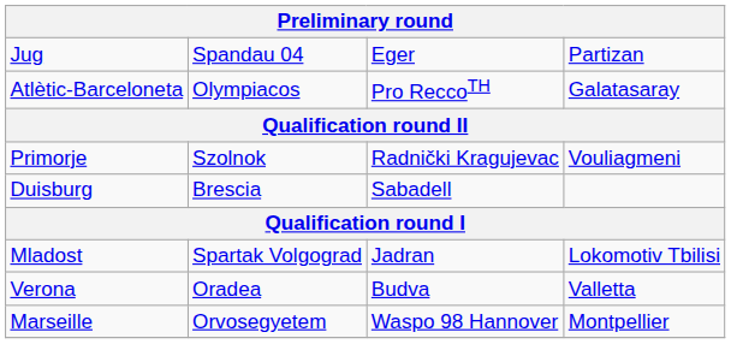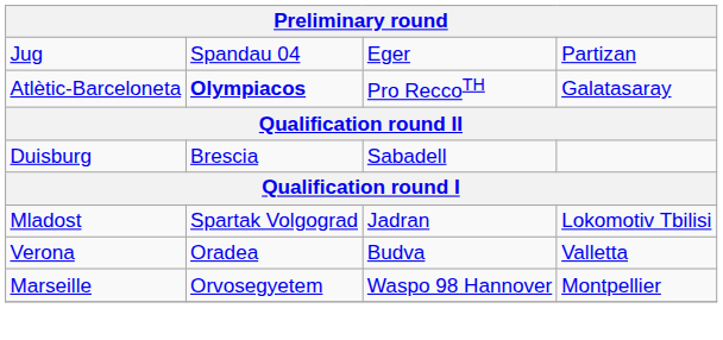Atlètic-Barceloneta | column 2: normal -> bold
- row: Primorje | Szolnok | Radnički Kragujevac | Vouliagmeni
